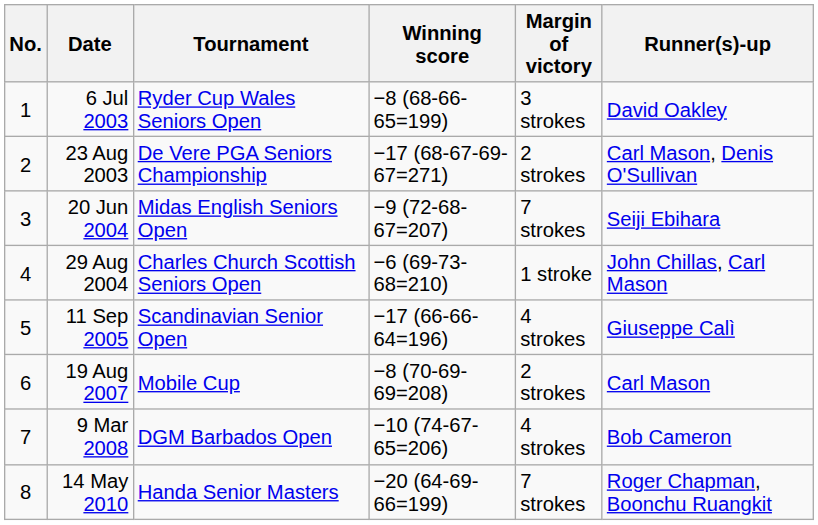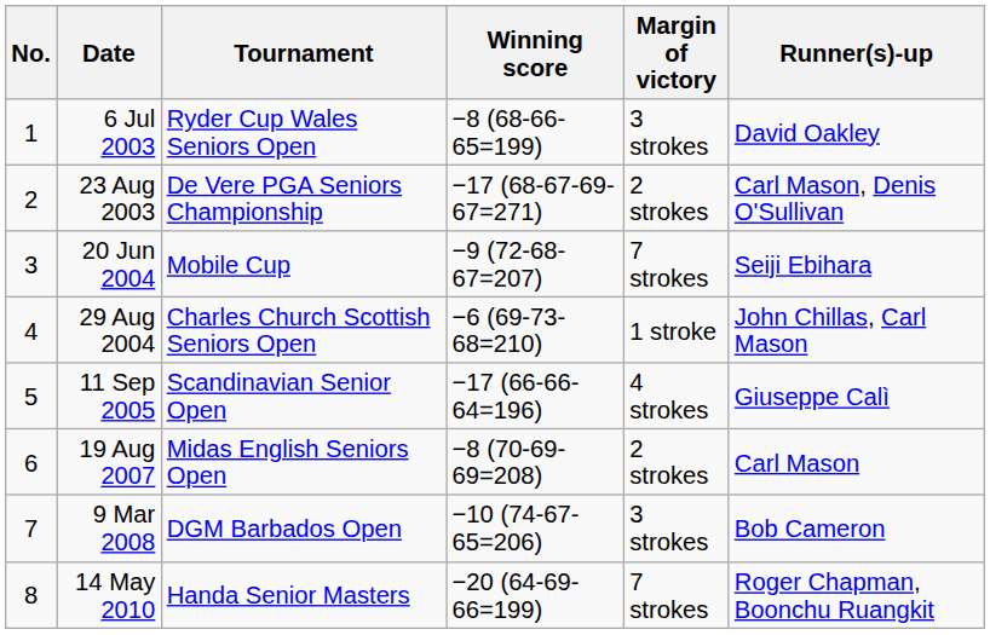20 Jun 2004 | Tournament: Midas English Seniors Open -> Mobile Cup
19 Aug 2007 | Tournament: Mobile Cup -> Midas English Seniors Open
9 Mar 2008 | Margin of victory: 4 strokes -> 3 strokes
